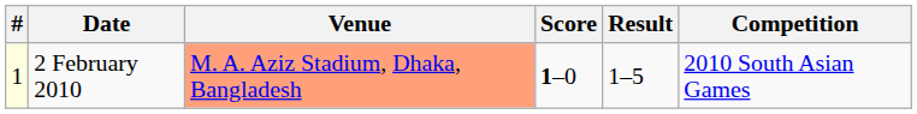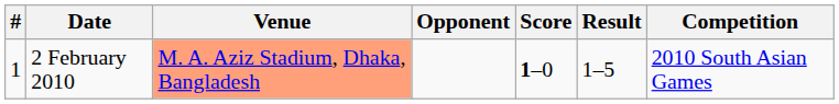+ column: Opponent
2 February 2010 | #: lightyellow background -> no background
